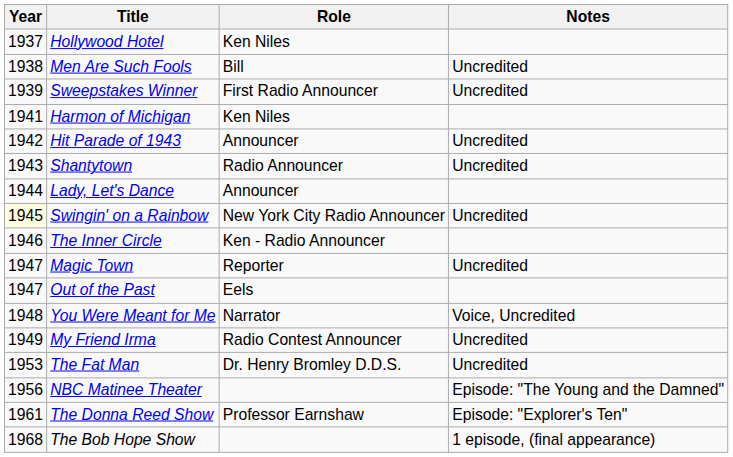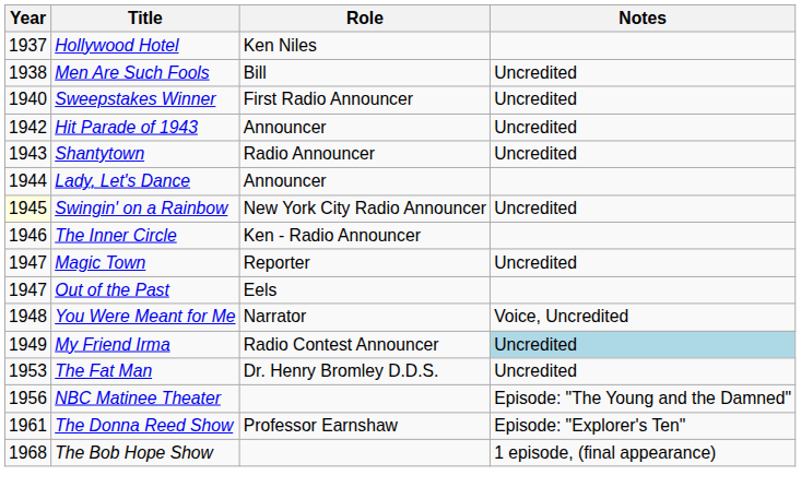Sweepstakes Winner | Year: 1939 -> 1940
- row: 1941 | Harmon of Michigan | Ken Niles
My Friend Irma | Notes: no background -> lightblue background
